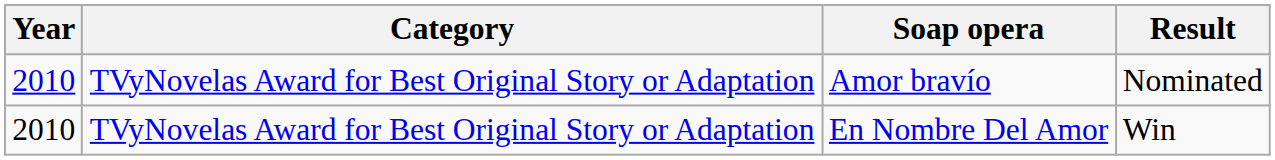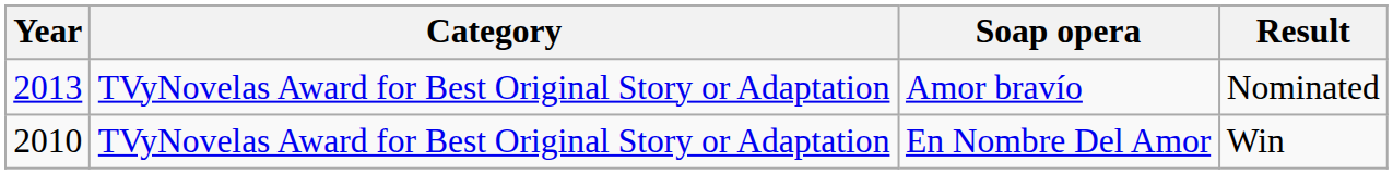Amor bravío | Year: 2010 -> 2013
